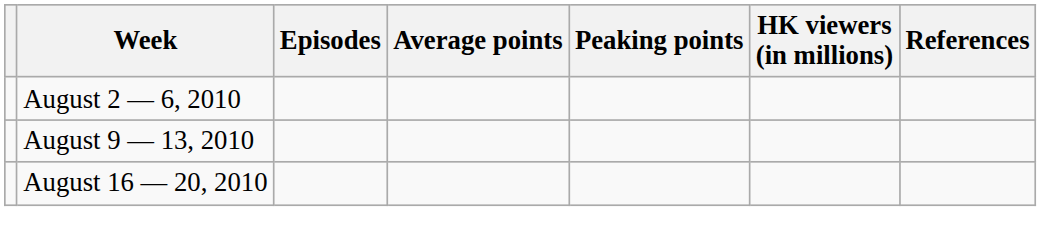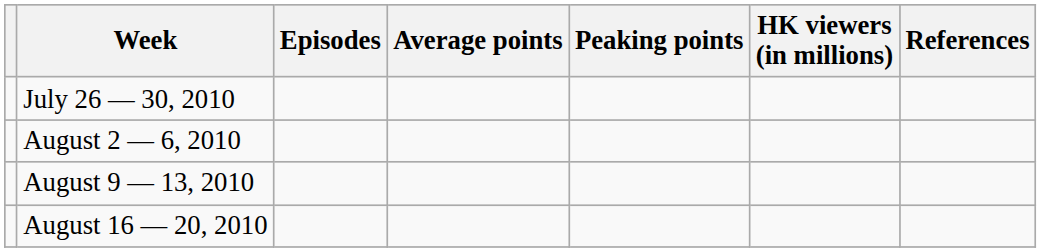+ row: July 26 — 30, 2010
